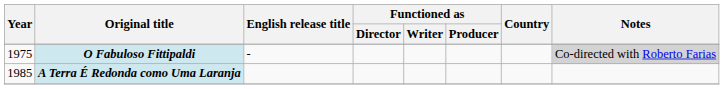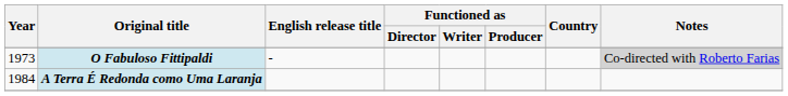O Fabuloso Fittipaldi | Year: 1975 -> 1973
A Terra É Redonda como Uma Laranja | Year: 1985 -> 1984
